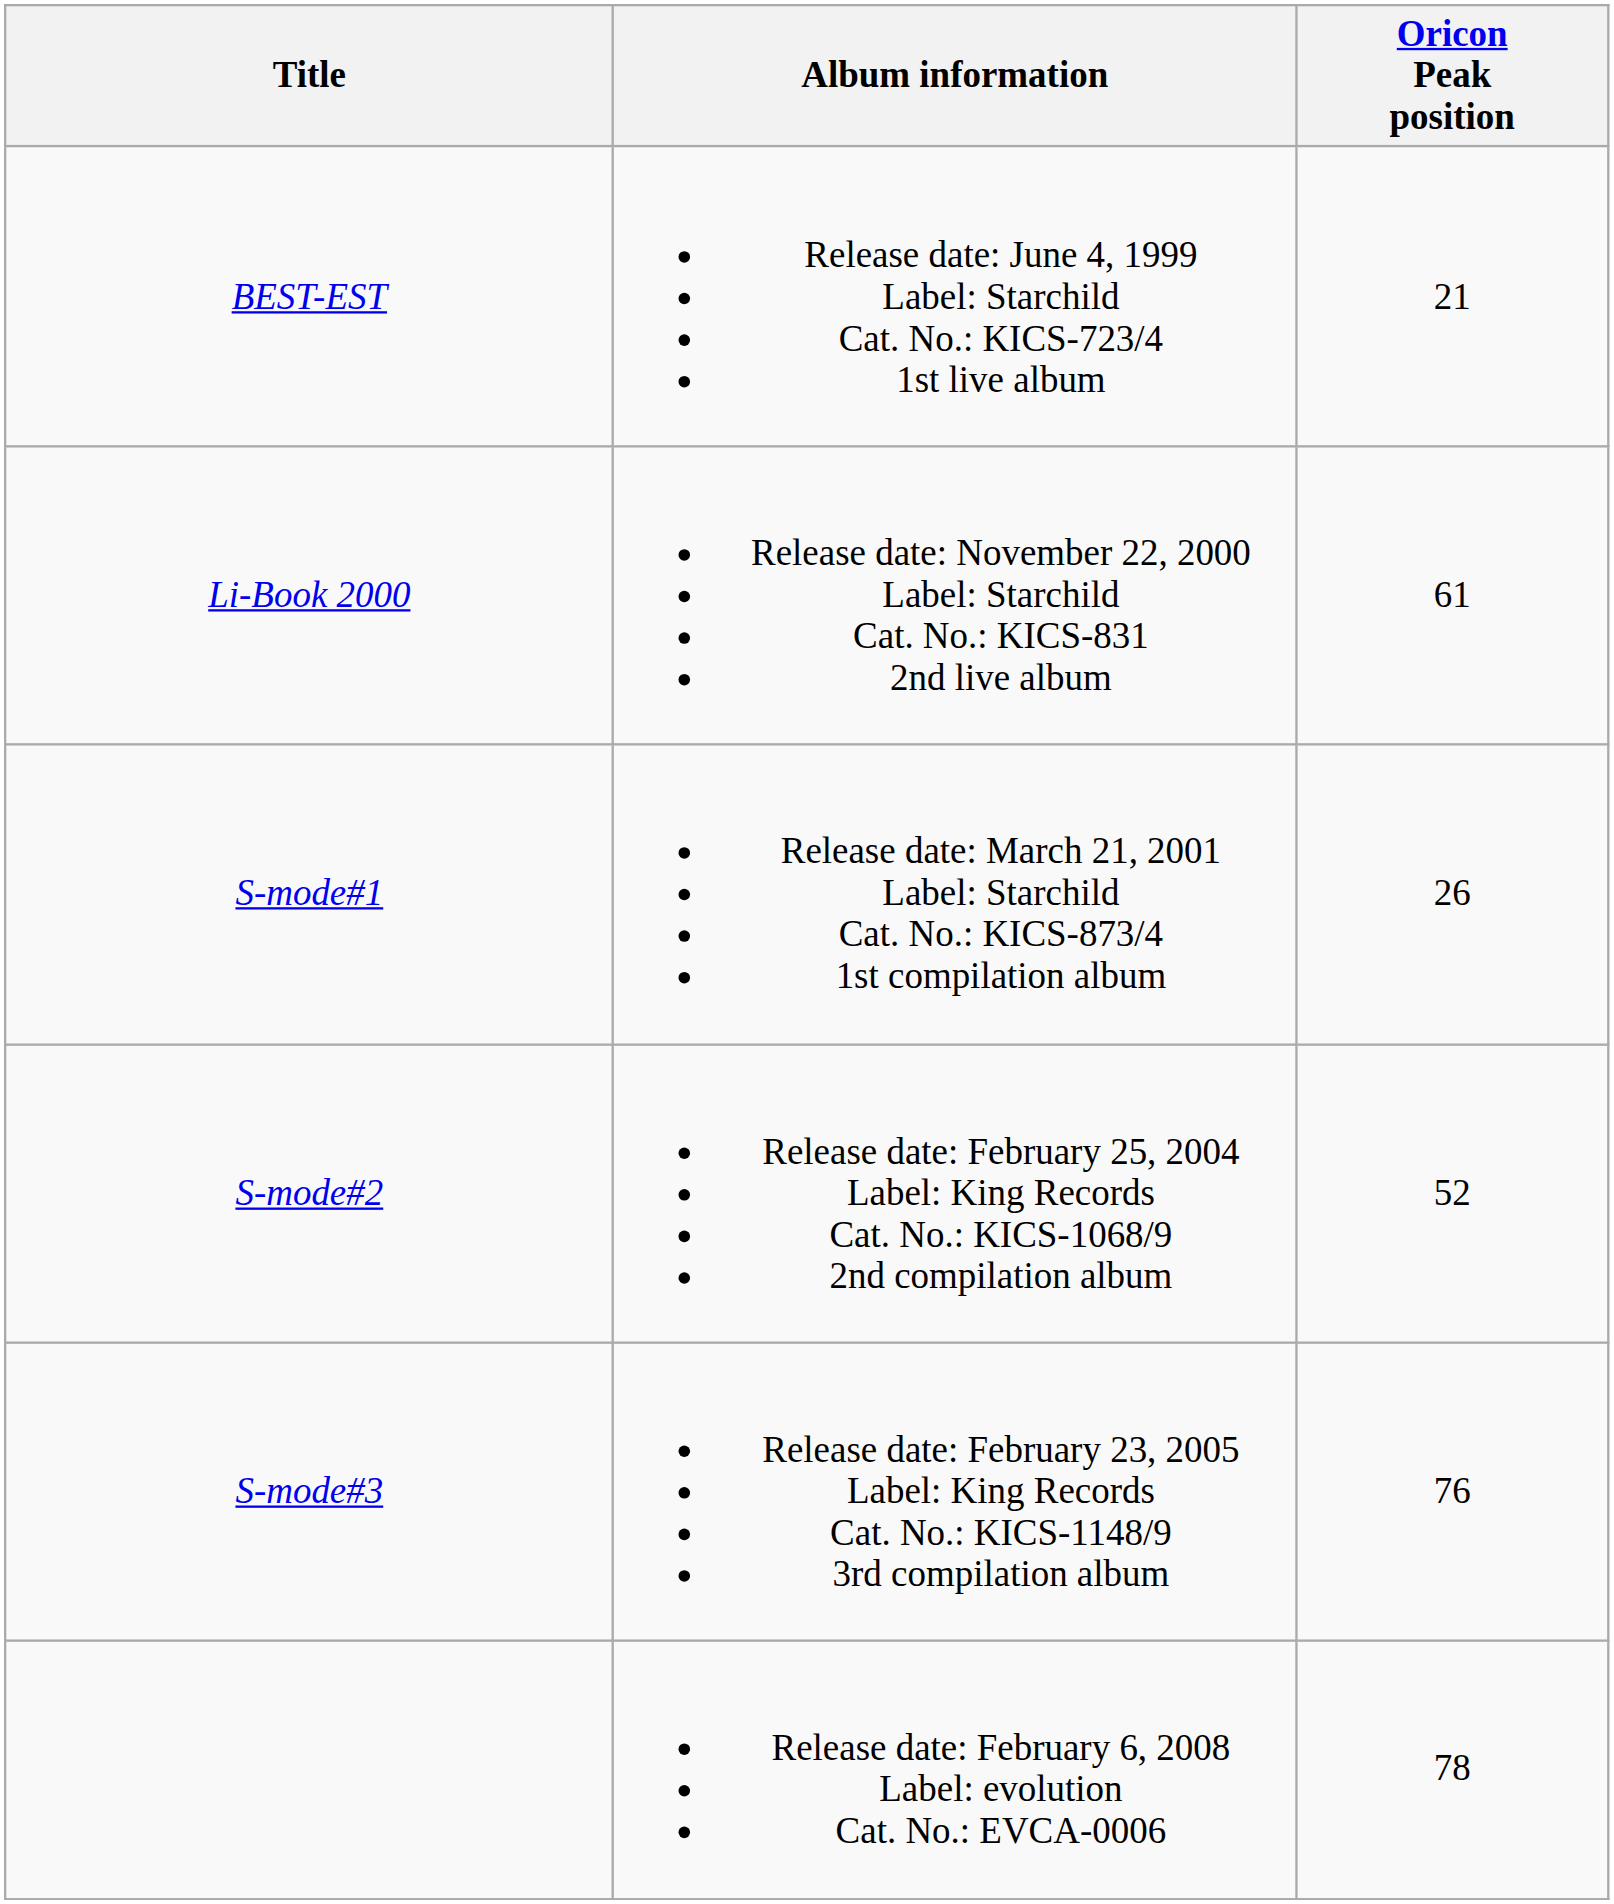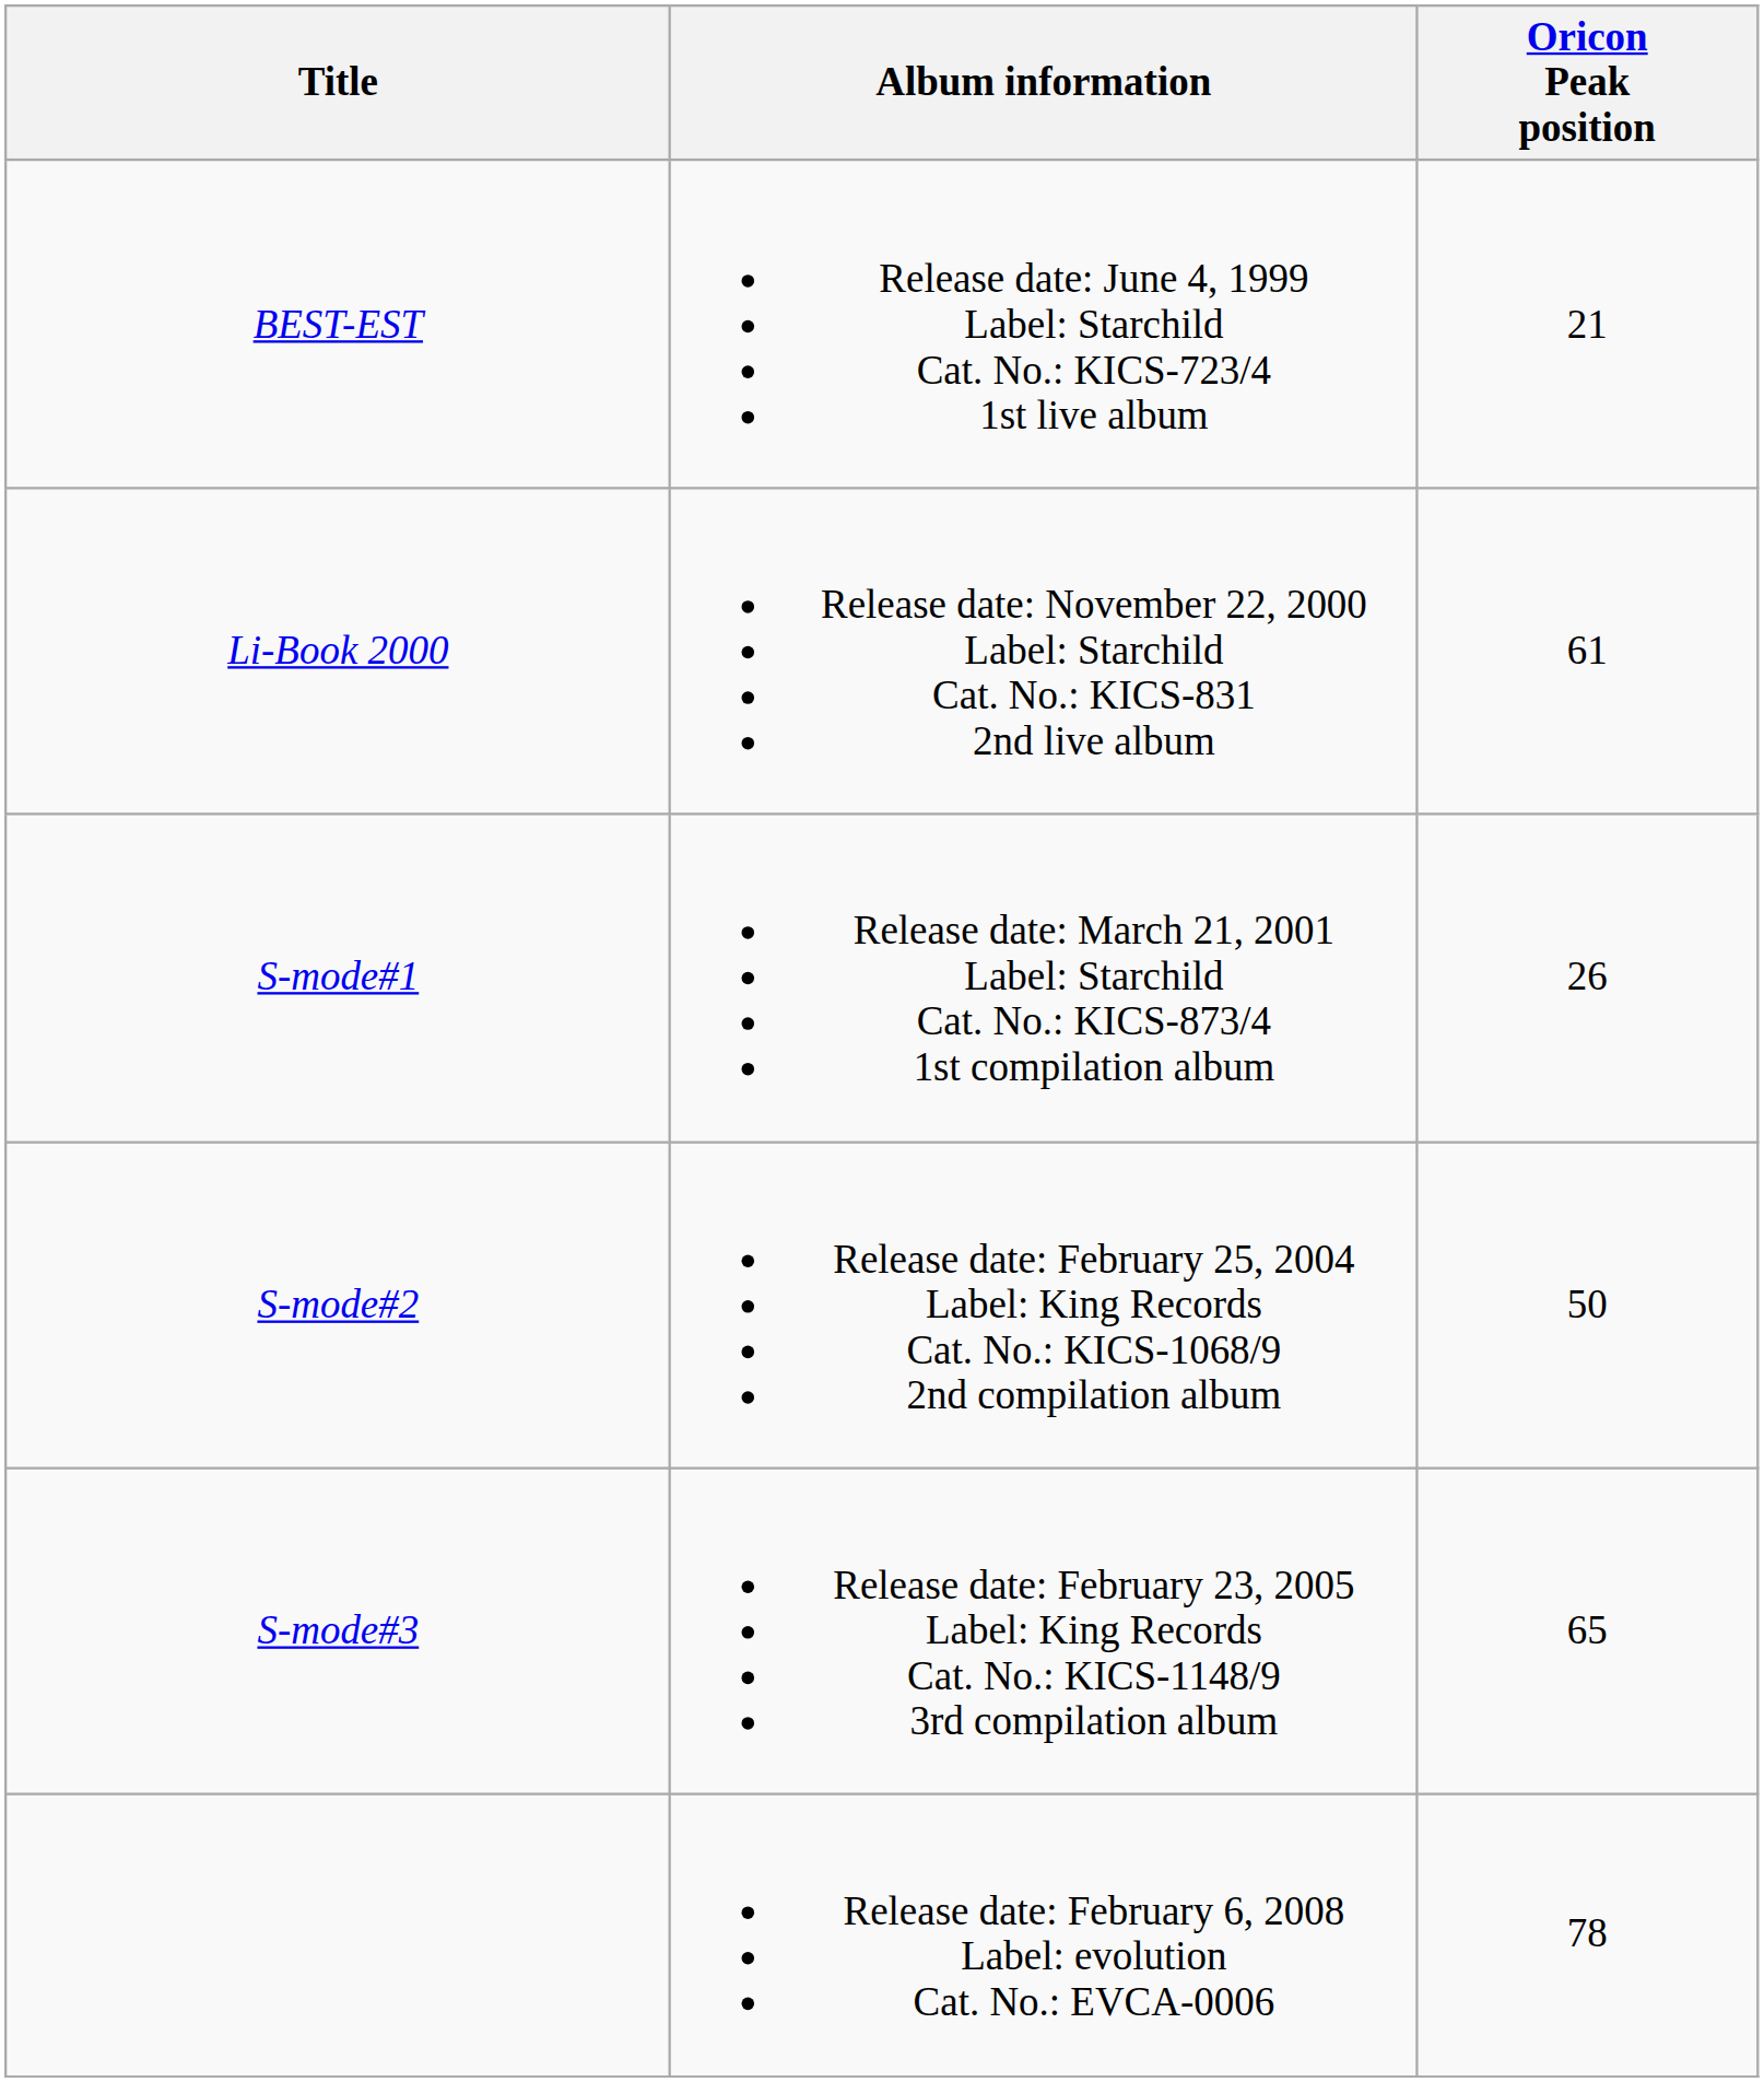S-mode#2 | Oricon Peak position: 52 -> 50
S-mode#3 | Oricon Peak position: 76 -> 65
